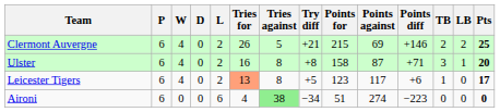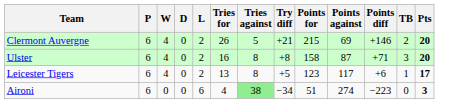- column: LB | 2 | 1 | 0 | 0
Clermont Auvergne | Pts: 25 -> 20
Leicester Tigers | Tries for: lightsalmon background -> no background
Aironi | Pts: 0 -> 3
